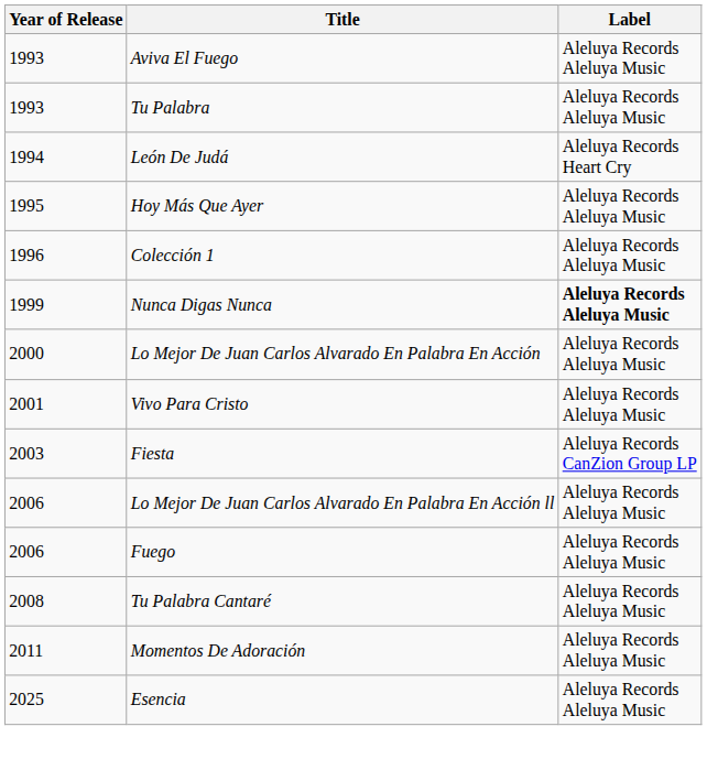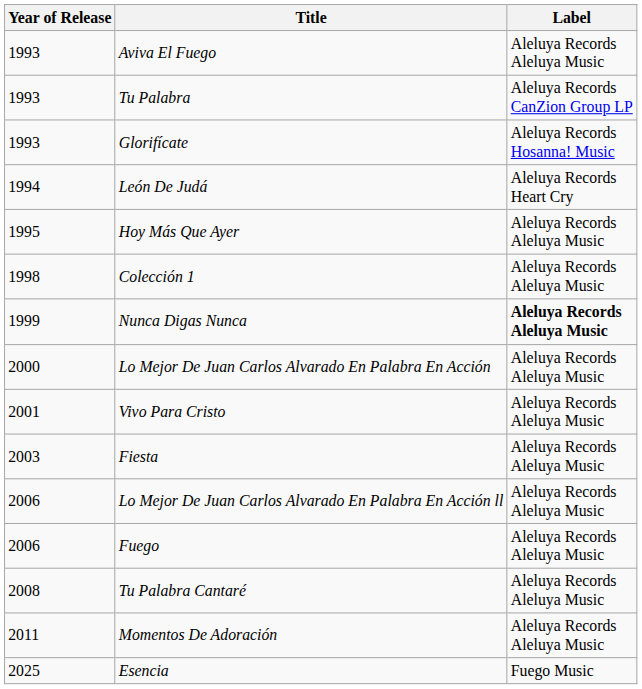Tu Palabra | Label: Aleluya Records Aleluya Music -> Aleluya Records CanZion Group LP
+ row: 1993 | Glorifícate | Aleluya Records Hosanna! Music
Colección 1 | Year of Release: 1996 -> 1998
Fiesta | Label: Aleluya Records CanZion Group LP -> Aleluya Records Aleluya Music
Esencia | Label: Aleluya Records Aleluya Music -> Fuego Music
